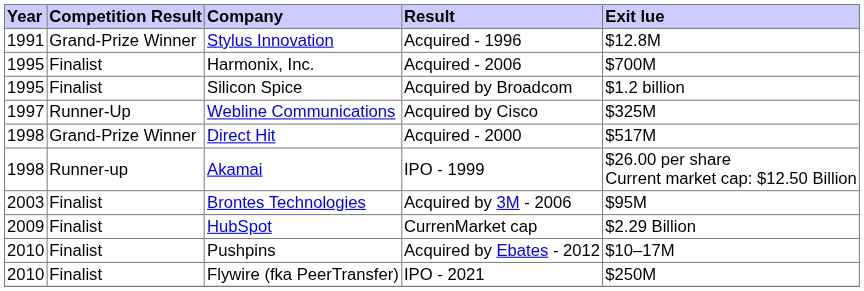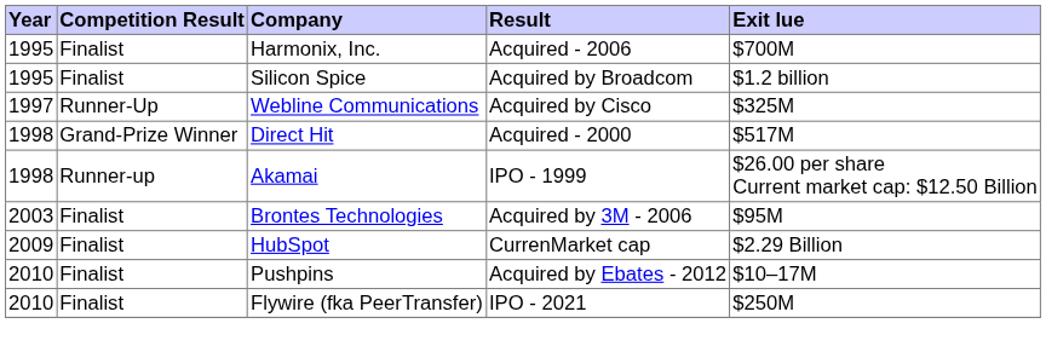- row: 1991 | Grand-Prize Winner | Stylus Innovation | Acquired - 1996 | $12.8M
